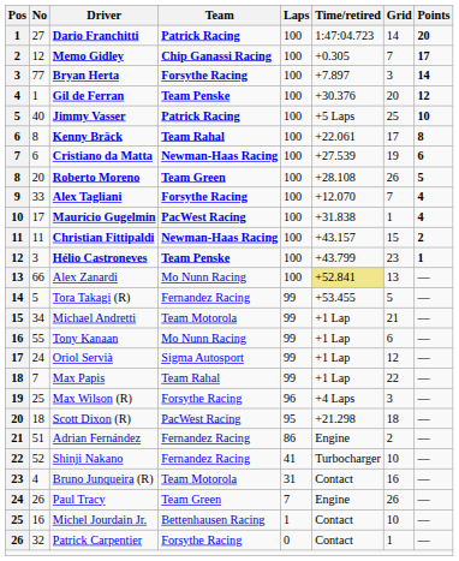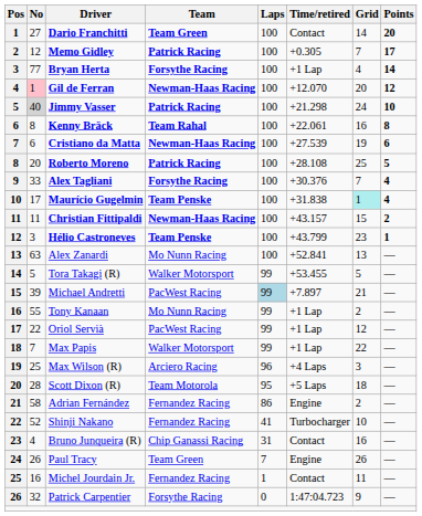Dario Franchitti | Team: Patrick Racing -> Team Green
Dario Franchitti | Time/retired: 1:47:04.723 -> Contact
Memo Gidley | Team: Chip Ganassi Racing -> Patrick Racing
Bryan Herta | Time/retired: +7.897 -> +1 Lap
Bryan Herta | Grid: 3 -> 4
Gil de Ferran | No: no background -> pink background
Gil de Ferran | Team: Team Penske -> Newman-Haas Racing
Gil de Ferran | Time/retired: +30.376 -> +12.070
Jimmy Vasser | No: no background -> lightgrey background
Jimmy Vasser | Time/retired: +5 Laps -> +21.298
Jimmy Vasser | Grid: 25 -> 24
Kenny Bräck | Grid: 17 -> 16
Roberto Moreno | Team: Team Green -> Patrick Racing
Roberto Moreno | Grid: 26 -> 25
Alex Tagliani | Time/retired: +12.070 -> +30.376
Maurício Gugelmin | Team: PacWest Racing -> Team Penske
Maurício Gugelmin | Grid: no background -> paleturquoise background
Alex Zanardi | No: 66 -> 63
Alex Zanardi | Time/retired: khaki background -> no background
Tora Takagi (R) | Team: Fernandez Racing -> Walker Motorsport
Michael Andretti | No: 34 -> 39
Michael Andretti | Team: Team Motorola -> PacWest Racing
Michael Andretti | Laps: no background -> lightblue background
Michael Andretti | Time/retired: +1 Lap -> +7.897
Tony Kanaan | Grid: 6 -> 2
Oriol Servià | No: 24 -> 22
Oriol Servià | Team: Sigma Autosport -> PacWest Racing
Max Papis | Team: Team Rahal -> Walker Motorsport
Max Wilson (R) | Team: Forsythe Racing -> Arciero Racing
Scott Dixon (R) | No: 18 -> 28
Scott Dixon (R) | Team: PacWest Racing -> Team Motorola
Scott Dixon (R) | Time/retired: +21.298 -> +5 Laps
Adrian Fernández | No: 51 -> 58
Bruno Junqueira (R) | Team: Team Motorola -> Chip Ganassi Racing
Michel Jourdain Jr. | Team: Bettenhausen Racing -> Fernandez Racing
Michel Jourdain Jr. | Grid: 10 -> 11
Patrick Carpentier | Time/retired: Contact -> 1:47:04.723
Patrick Carpentier | Grid: 1 -> 9
